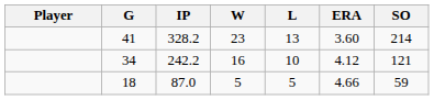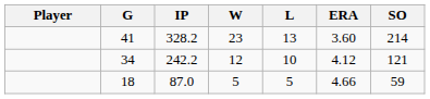34 | W: 16 -> 12
